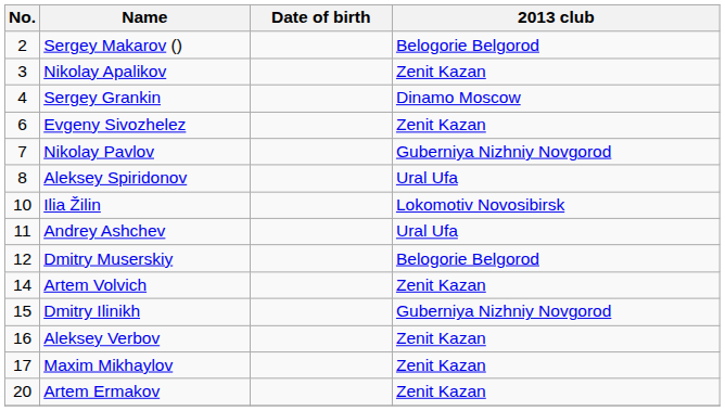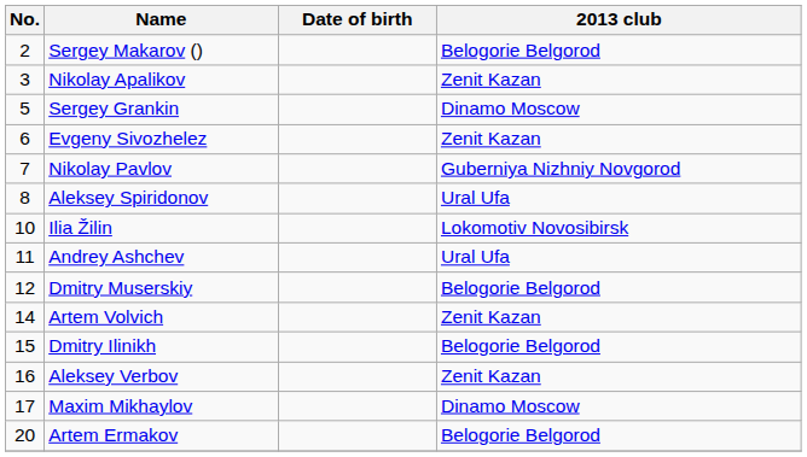Sergey Grankin | No.: 4 -> 5
Dmitry Ilinikh | 2013 club: Guberniya Nizhniy Novgorod -> Belogorie Belgorod
Maxim Mikhaylov | 2013 club: Zenit Kazan -> Dinamo Moscow
Artem Ermakov | 2013 club: Zenit Kazan -> Belogorie Belgorod
